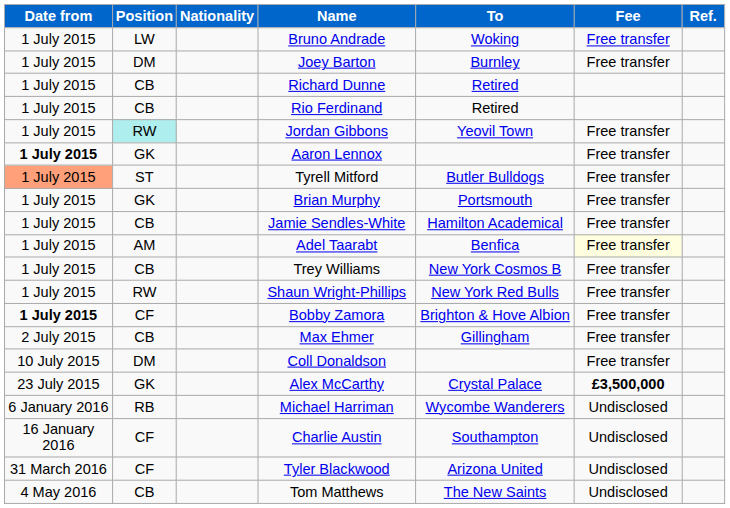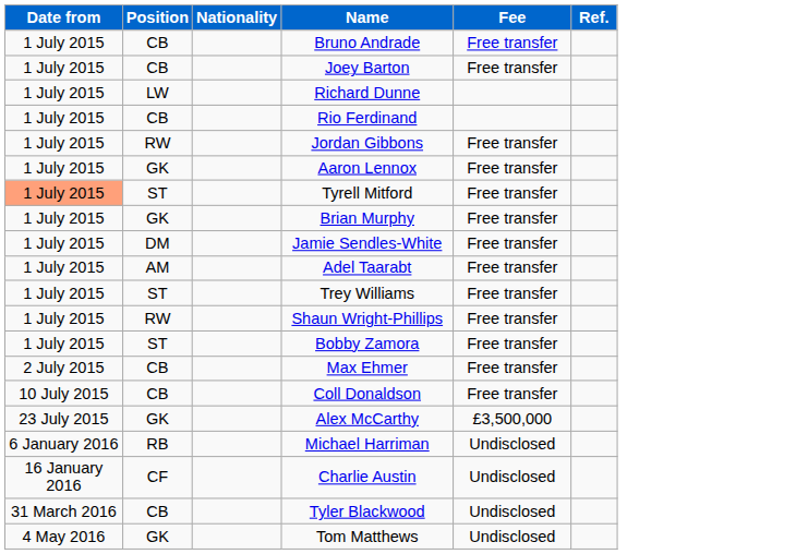- column: To | Woking | Burnley | Retired | Retired | Yeovil Town | Butler Bulldogs | Portsmouth | Hamilton Academical | Benfica | New York Cosmos B | New York Red Bulls | Brighton & Hove Albion | Gillingham | Crystal Palace | Wycombe Wanderers | Southampton | Arizona United | The New Saints
Bruno Andrade | Position: LW -> CB
Joey Barton | Position: DM -> CB
Richard Dunne | Position: CB -> LW
Jordan Gibbons | Position: paleturquoise background -> no background
Aaron Lennox | Date from: bold -> normal
Jamie Sendles-White | Position: CB -> DM
Adel Taarabt | Fee: lightyellow background -> no background
Trey Williams | Position: CB -> ST
Bobby Zamora | Date from: bold -> normal
Bobby Zamora | Position: CF -> ST
Coll Donaldson | Position: DM -> CB
Alex McCarthy | Fee: bold -> normal
Tyler Blackwood | Position: CF -> CB
Tom Matthews | Position: CB -> GK
